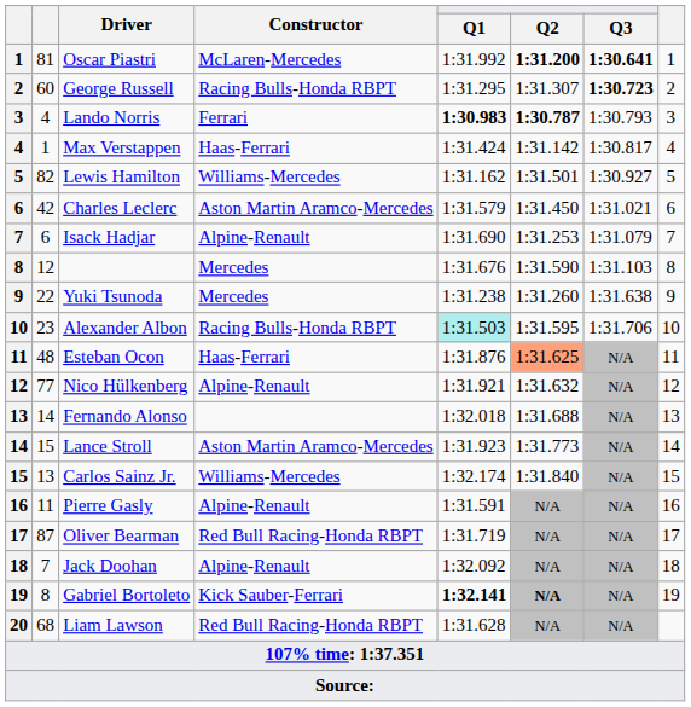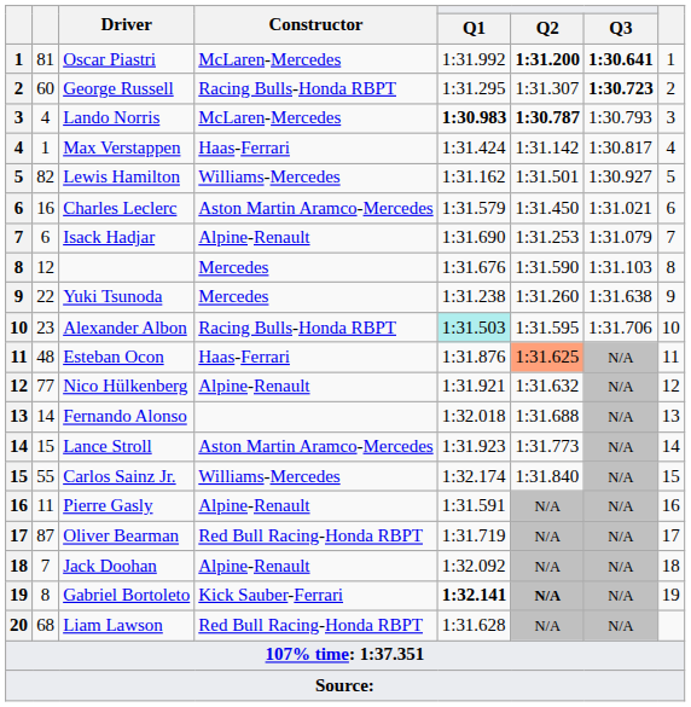Lando Norris | Constructor: Ferrari -> McLaren-Mercedes
Charles Leclerc | column 2: 42 -> 16
Carlos Sainz Jr. | column 2: 13 -> 55
